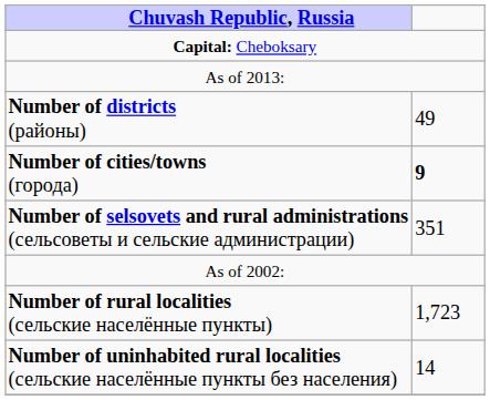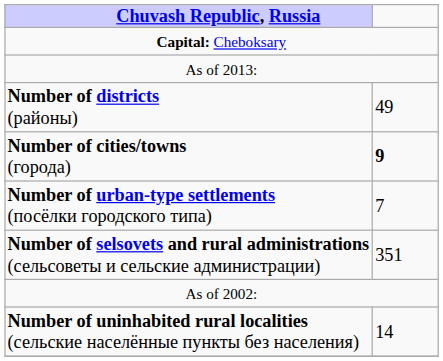+ row: Number of urban-type settlements (посёлки городского типа) | 7
- row: Number of rural localities (сельские населённые пункты) | 1,723
